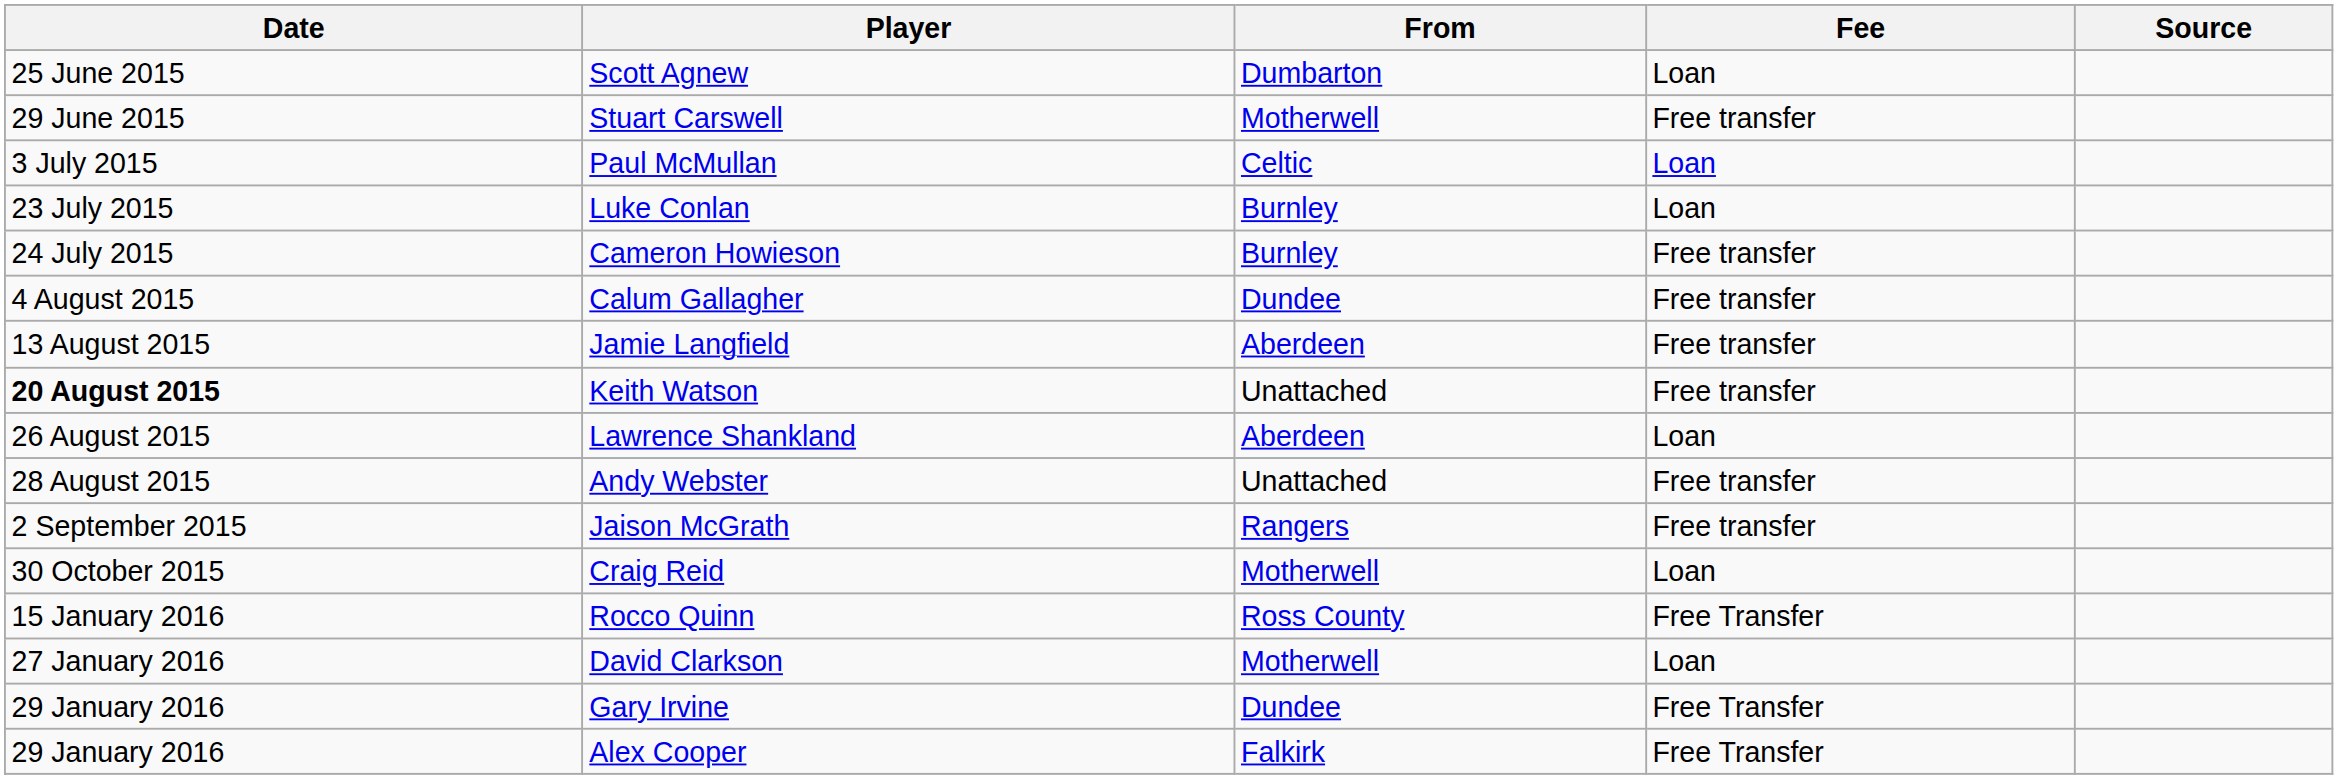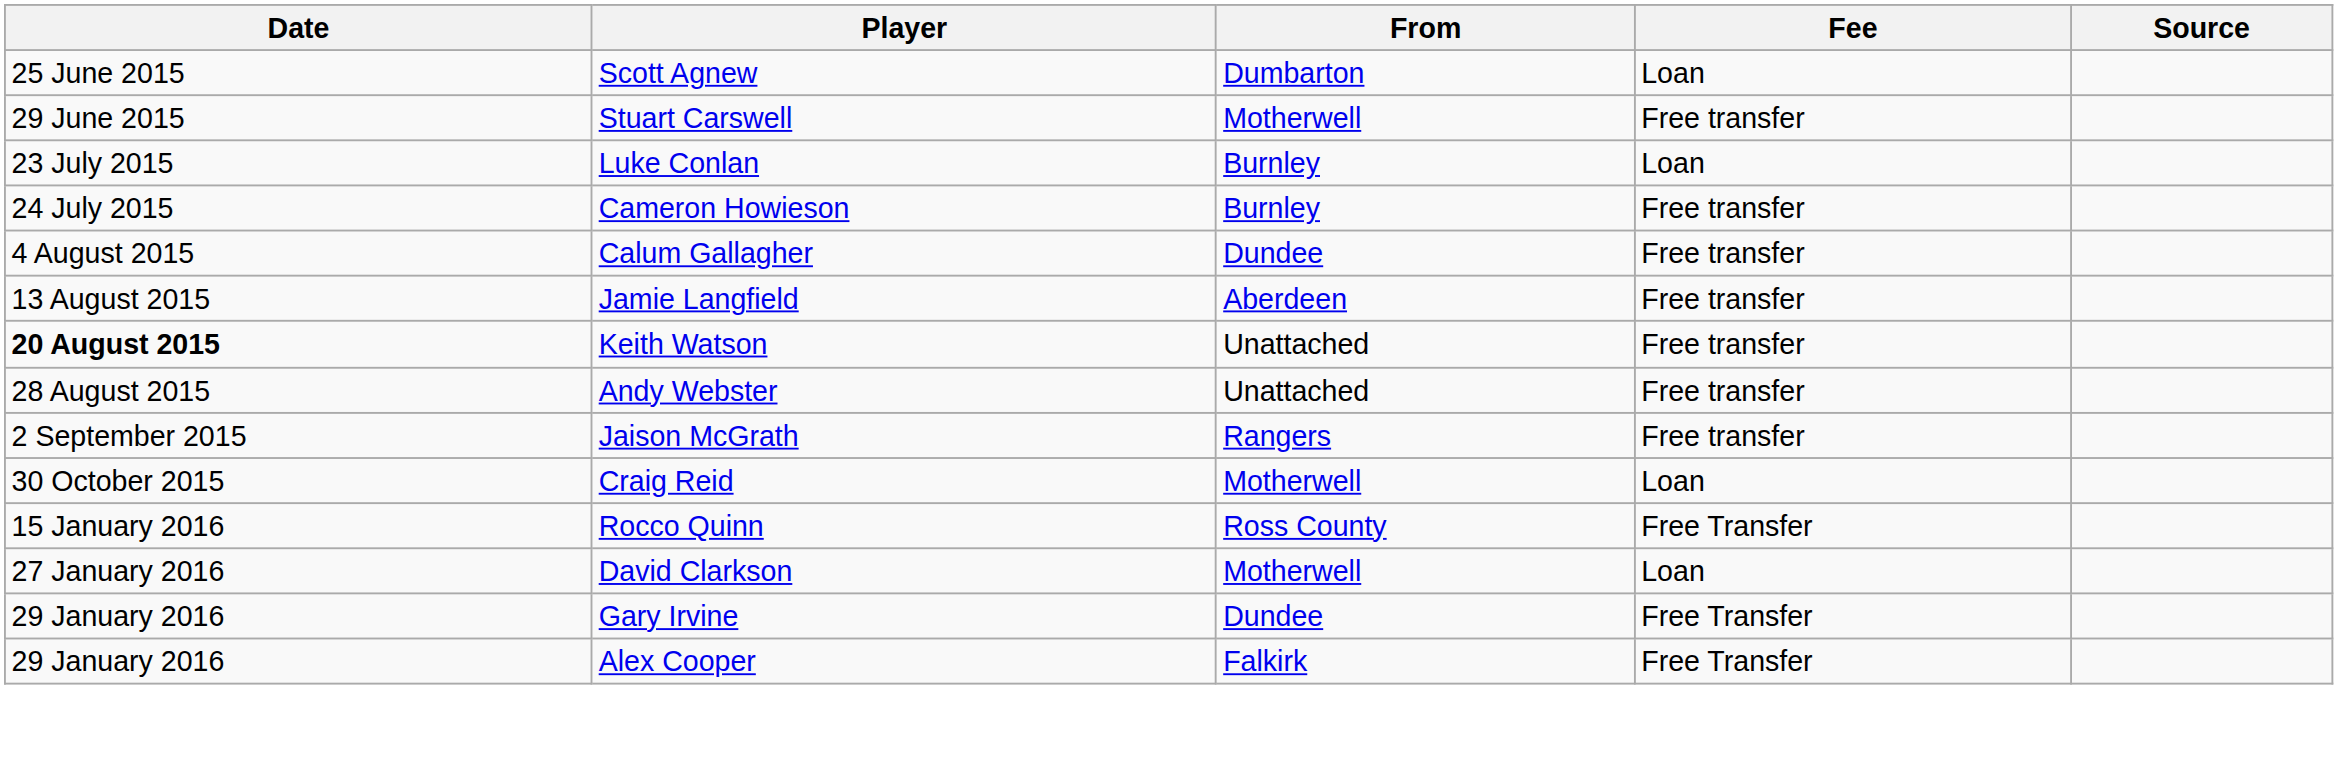- row: 3 July 2015 | Paul McMullan | Celtic | Loan
- row: 26 August 2015 | Lawrence Shankland | Aberdeen | Loan
